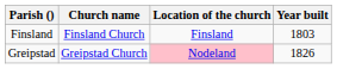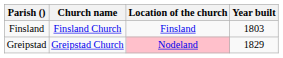Greipstad | Year built: 1826 -> 1829
